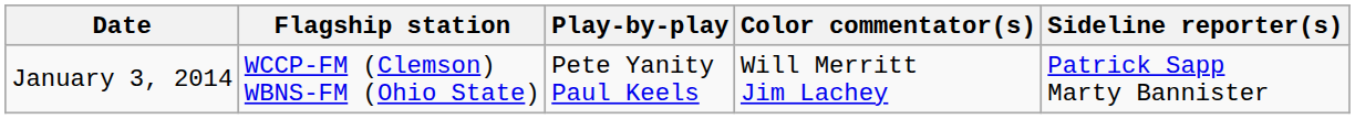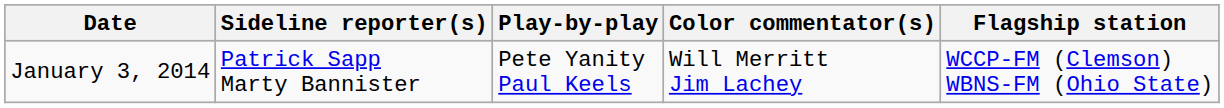columns swapped: Flagship station <-> Sideline reporter(s)
